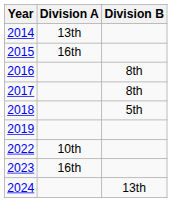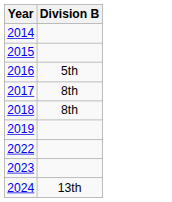- column: Division A | 13th | 16th | 10th | 16th
2016 | Division B: 8th -> 5th
2018 | Division B: 5th -> 8th
